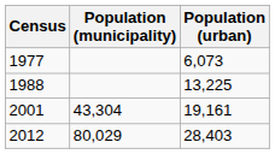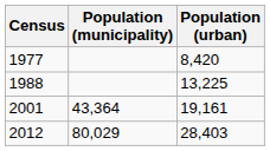1977 | Population (urban): 6,073 -> 8,420
2001 | Population (municipality): 43,304 -> 43,364
